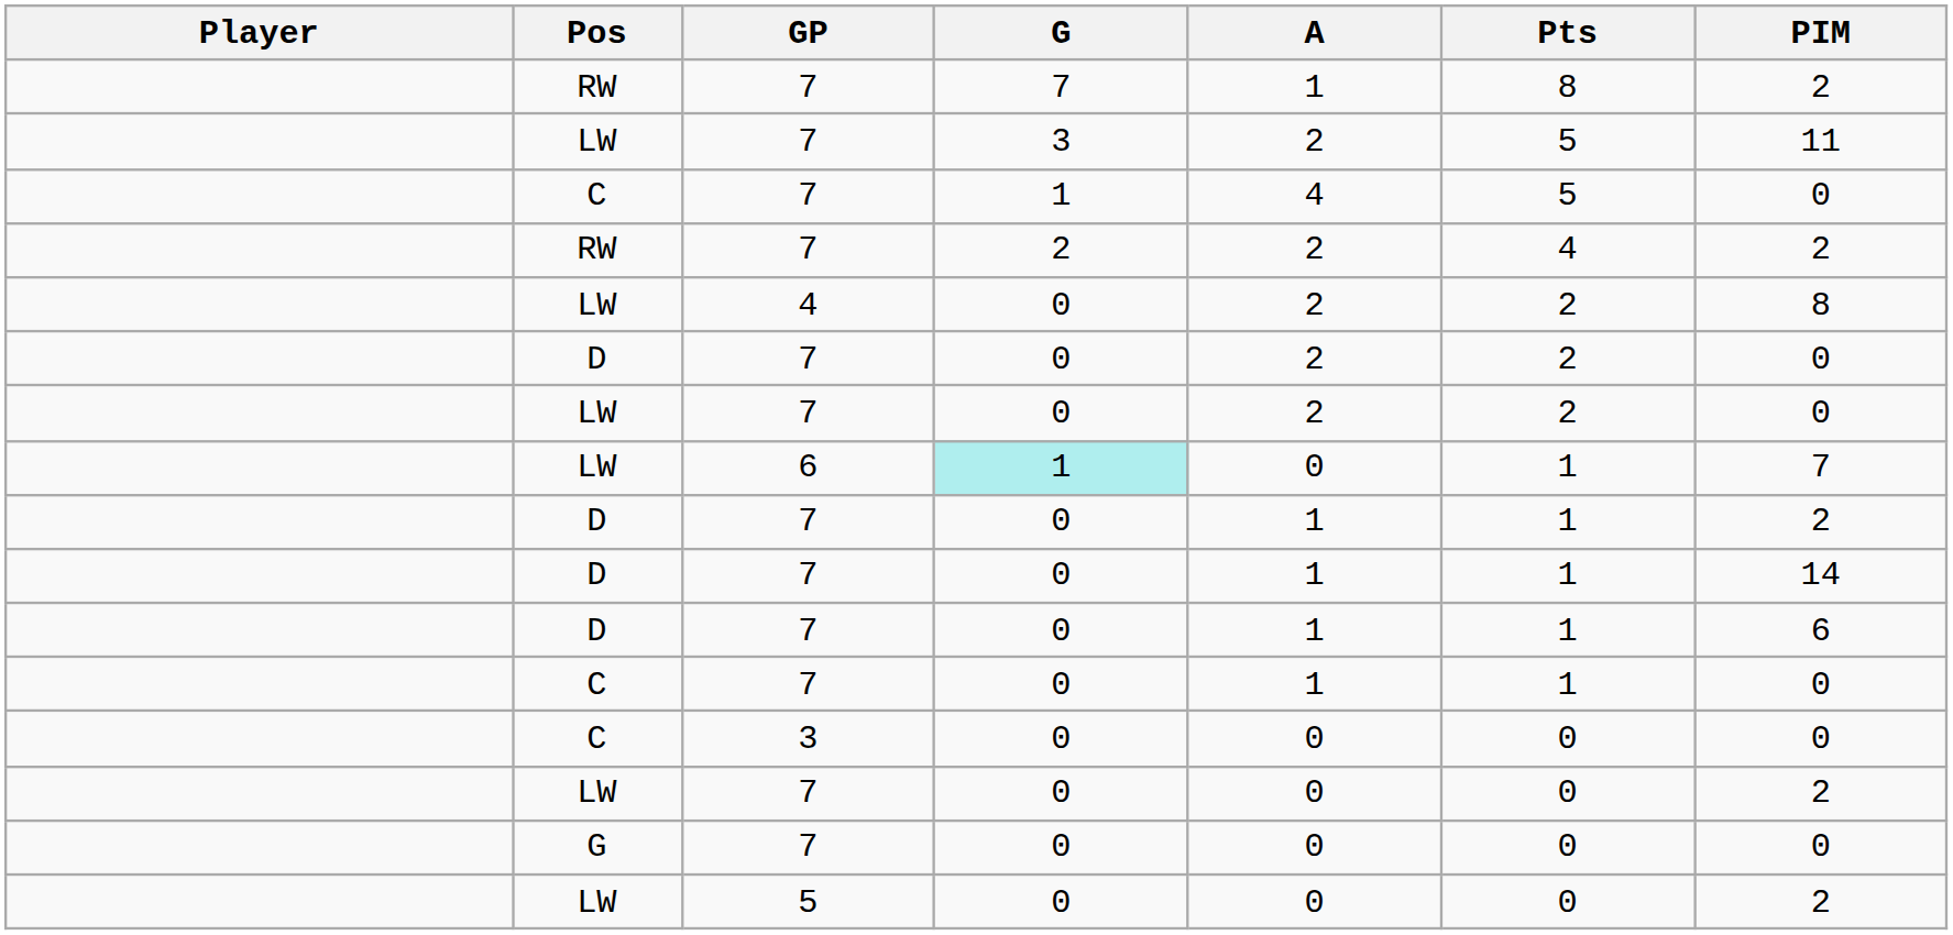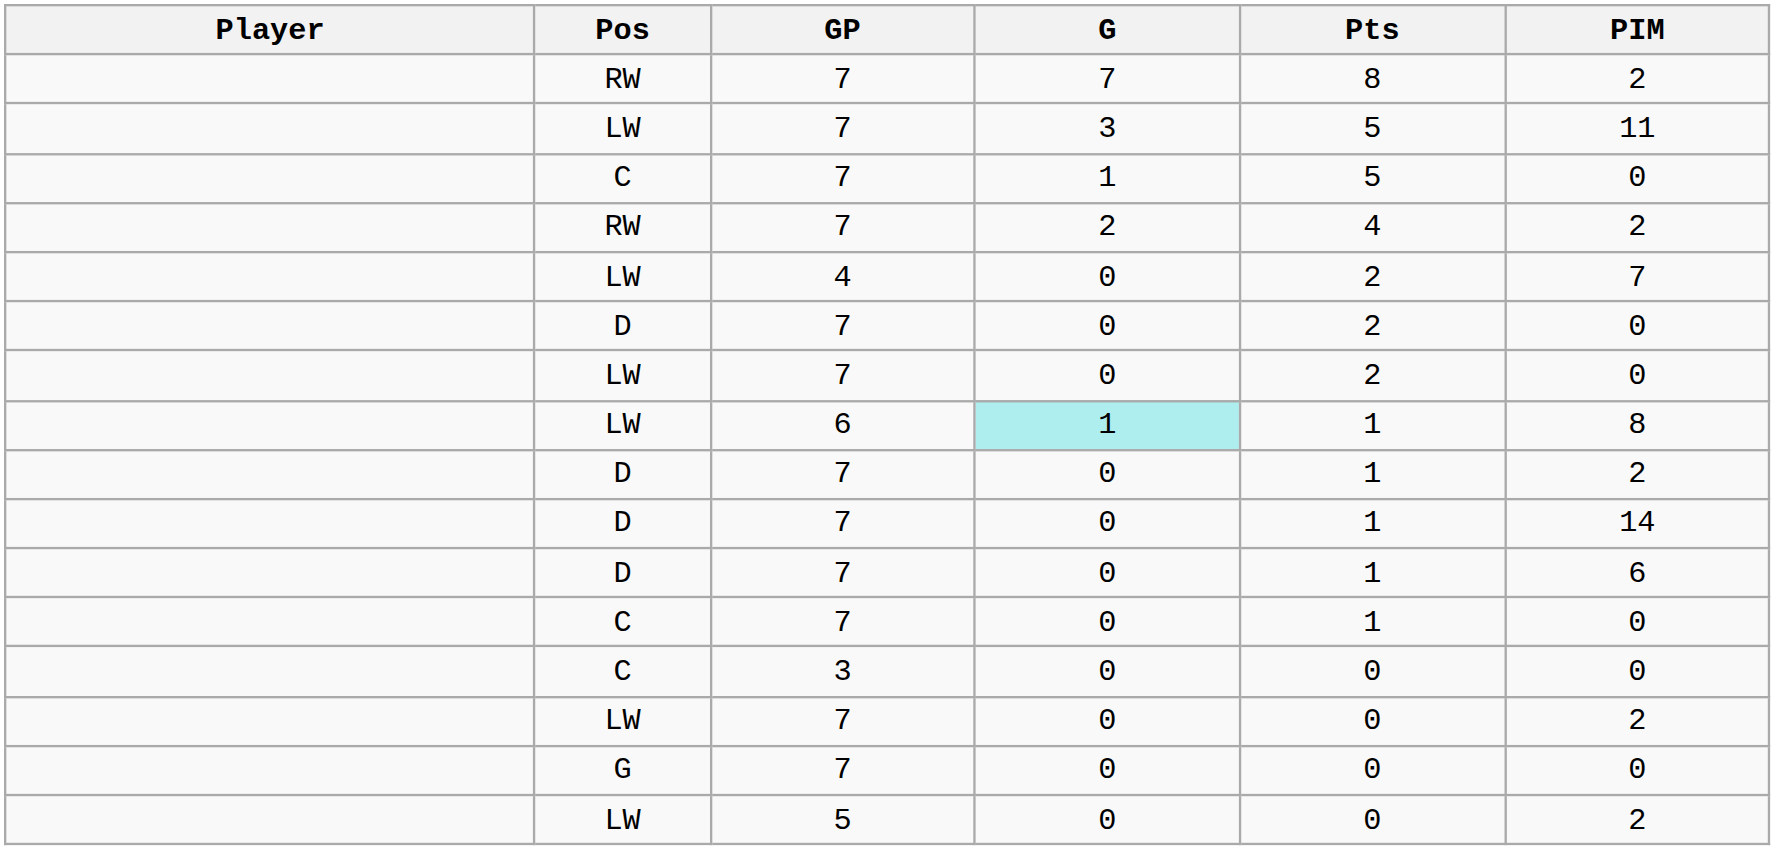- column: A | 1 | 2 | 4 | 2 | 2 | 2 | 2 | 0 | 1 | 1 | 1 | 1 | 0 | 0 | 0 | 0
LW / 4 | PIM: 8 -> 7
LW / 6 | PIM: 7 -> 8
